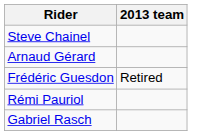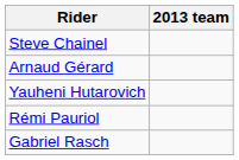- row: Frédéric Guesdon | Retired
+ row: Yauheni Hutarovich
